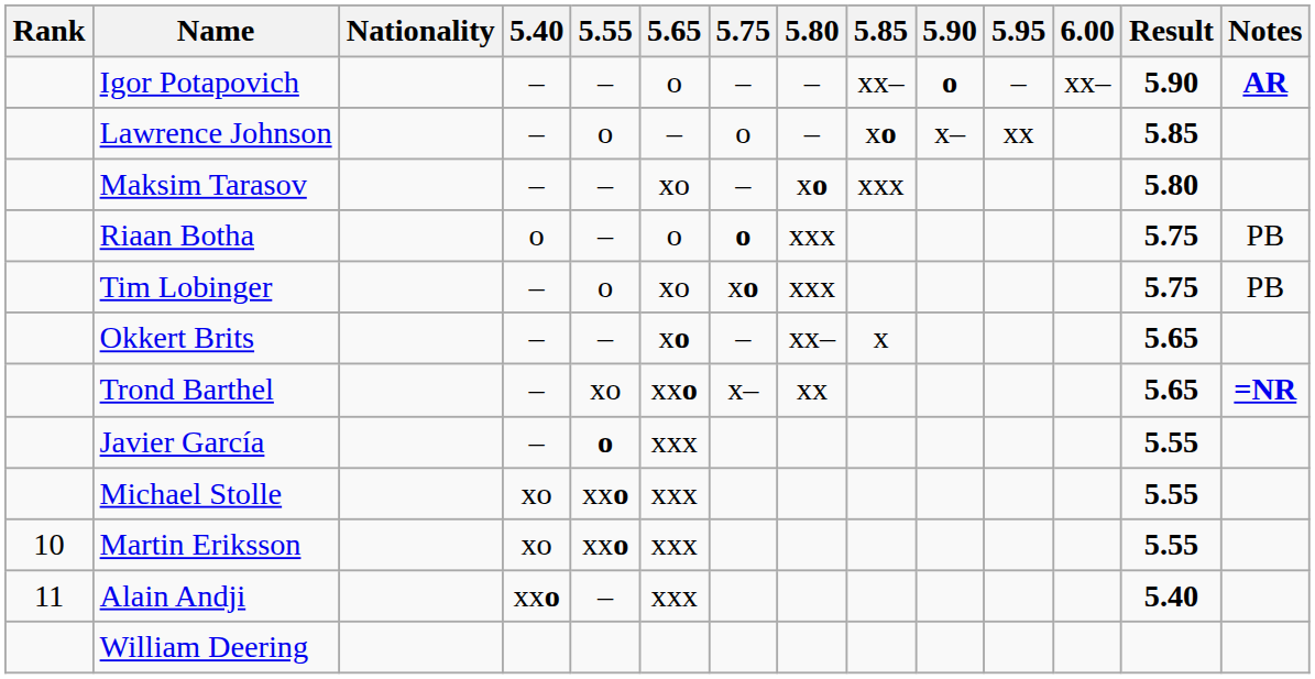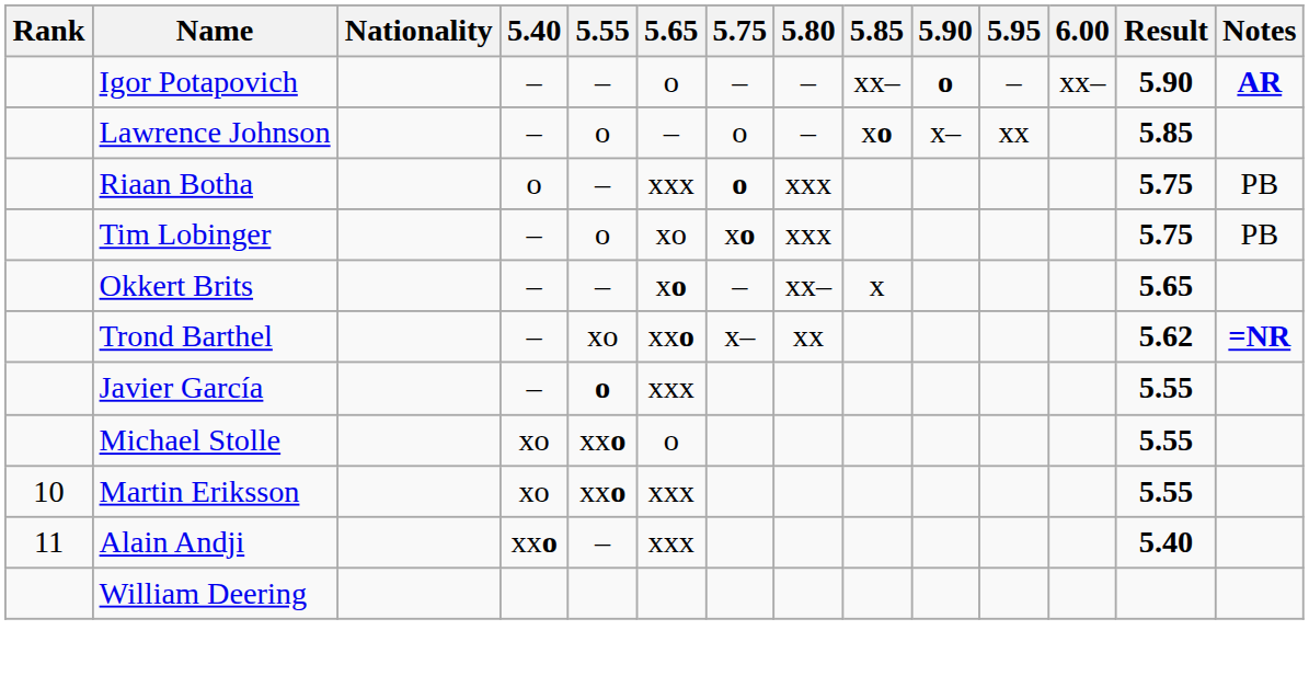- row: Maksim Tarasov | – | – | xo | – | xo | xxx | 5.80
Riaan Botha | 5.65: o -> xxx
Trond Barthel | Result: 5.65 -> 5.62
Michael Stolle | 5.65: xxx -> o
